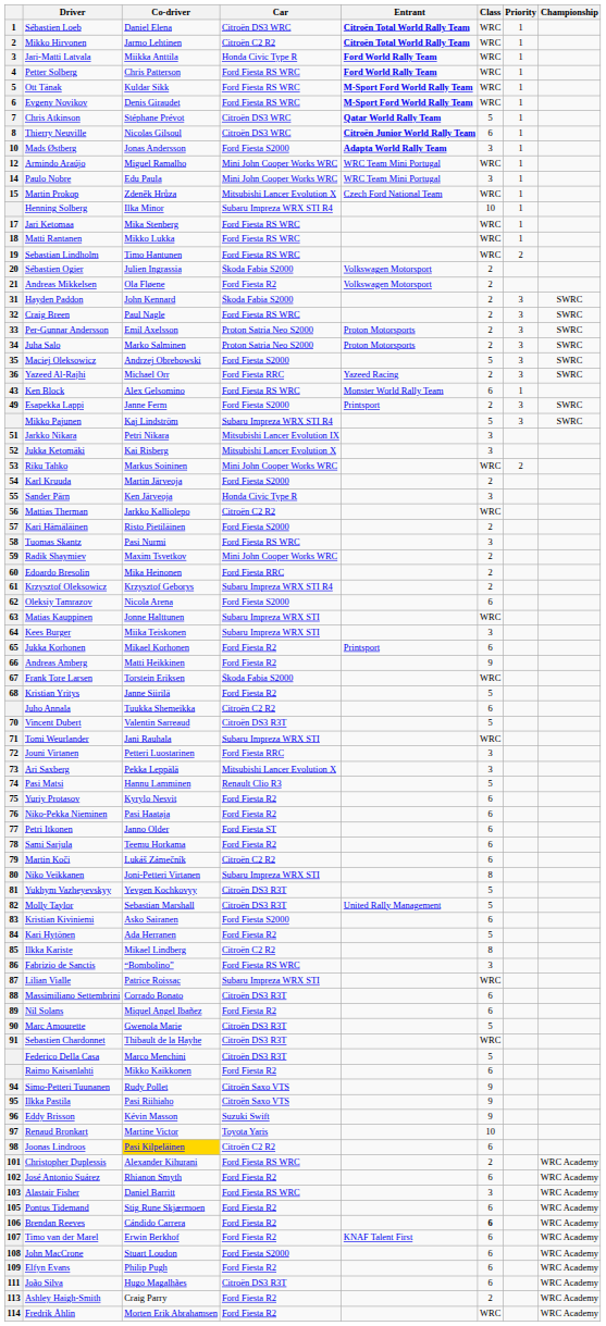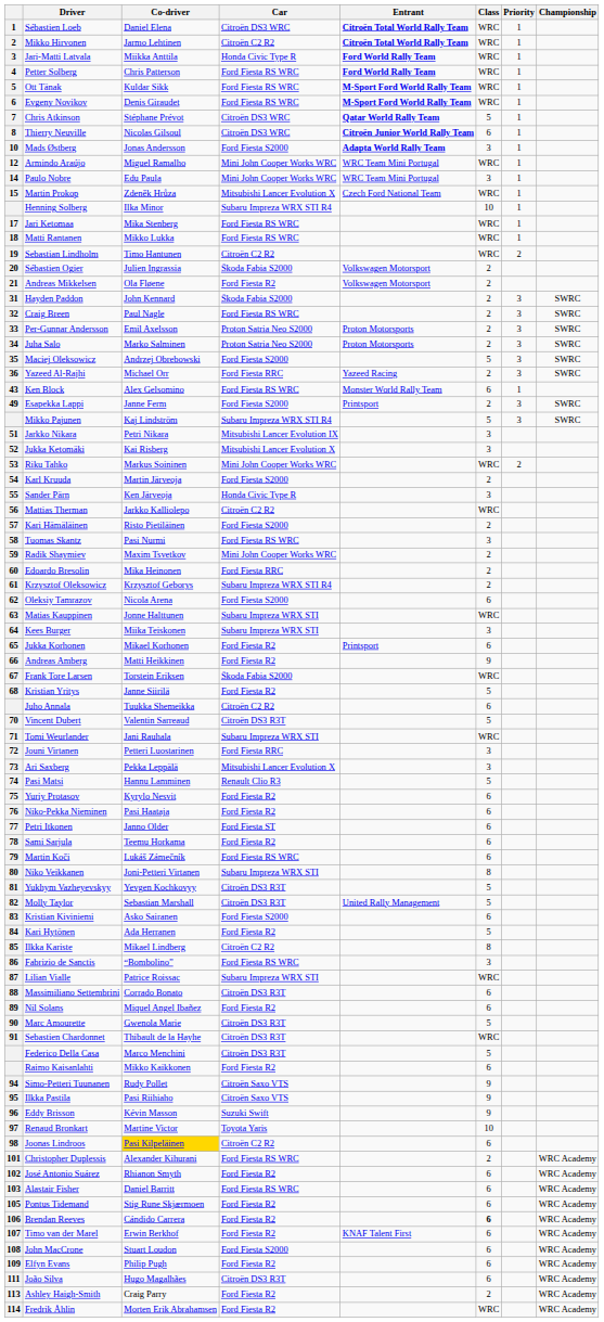Sebastian Lindholm | Car: Ford Fiesta RS WRC -> Citroën C2 R2
Martin Koči | Car: Citroën C2 R2 -> Ford Fiesta RS WRC
Alastair Fisher | Class: 3 -> 6
